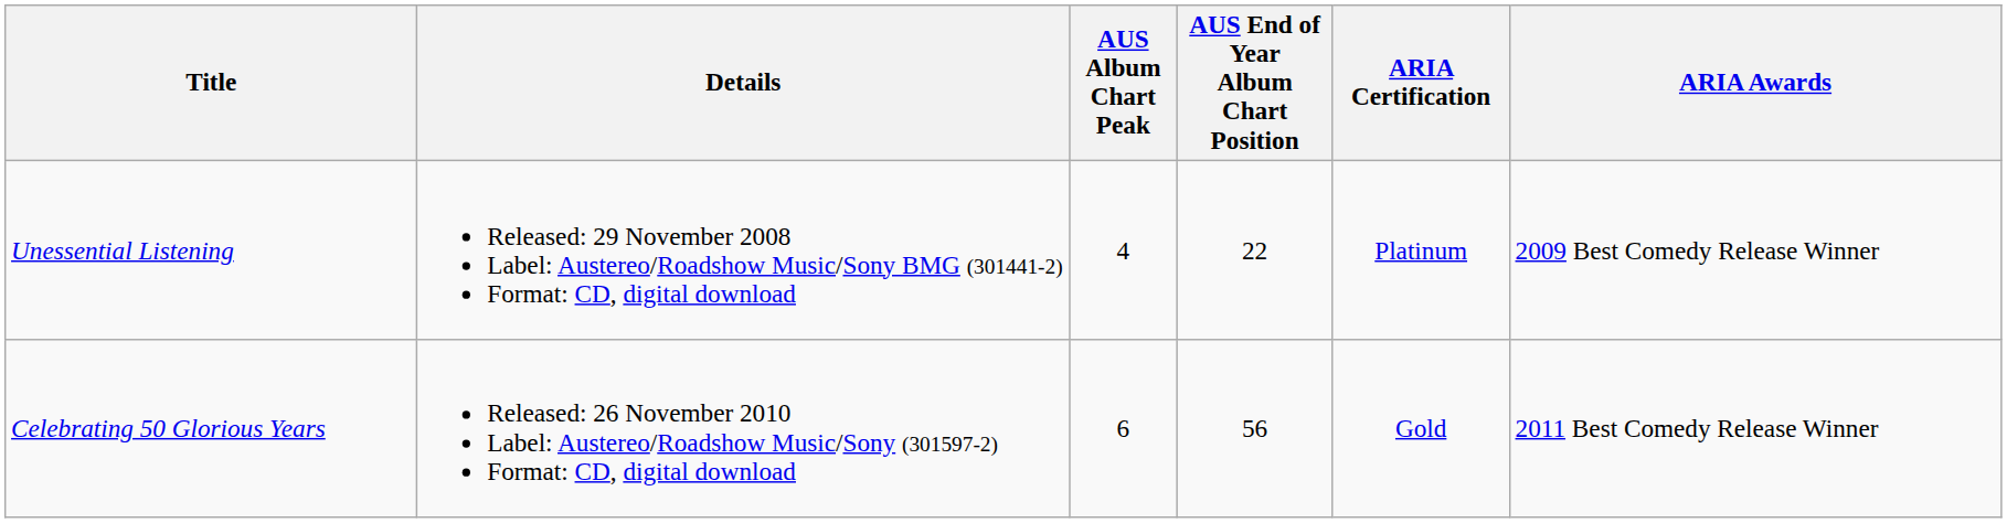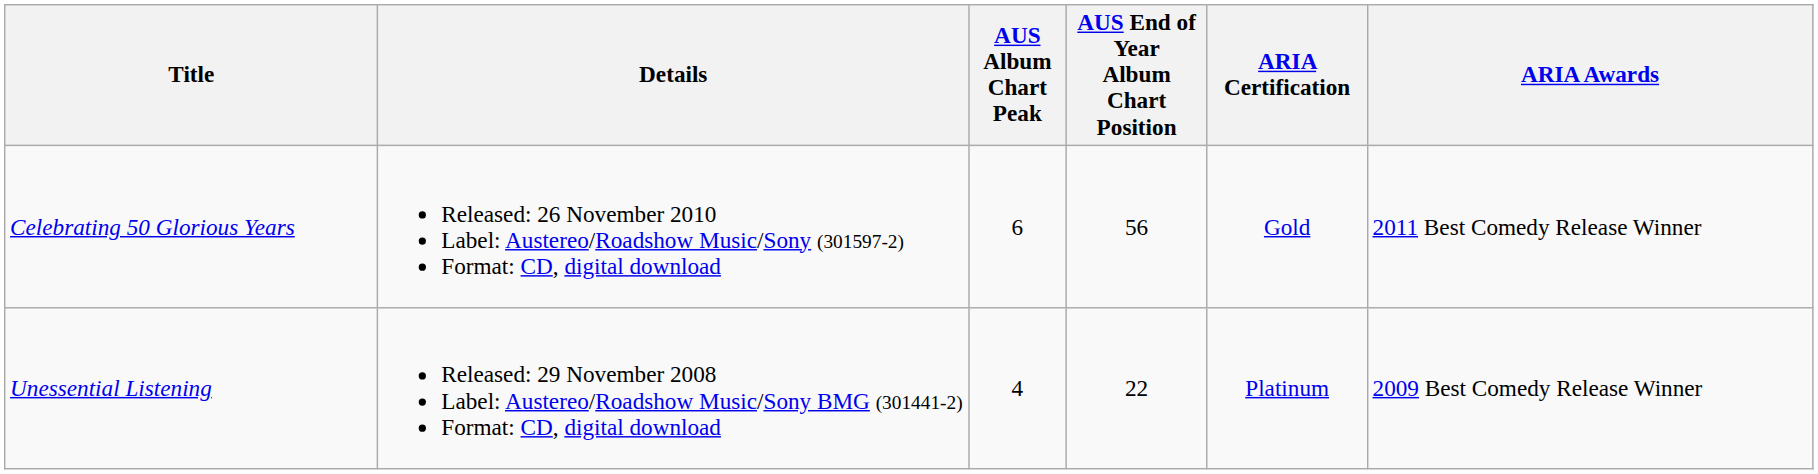rows swapped: Unessential Listening <-> Celebrating 50 Glorious Years
